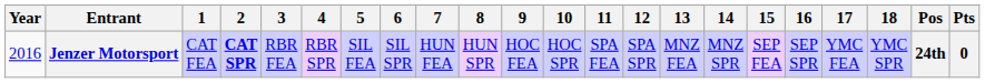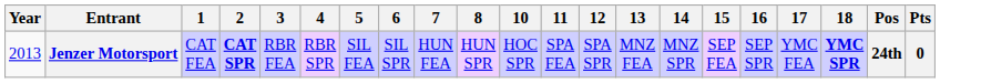- column: 9 | HOC FEA
Jenzer Motorsport | Year: 2016 -> 2013
Jenzer Motorsport | 18: normal -> bold
